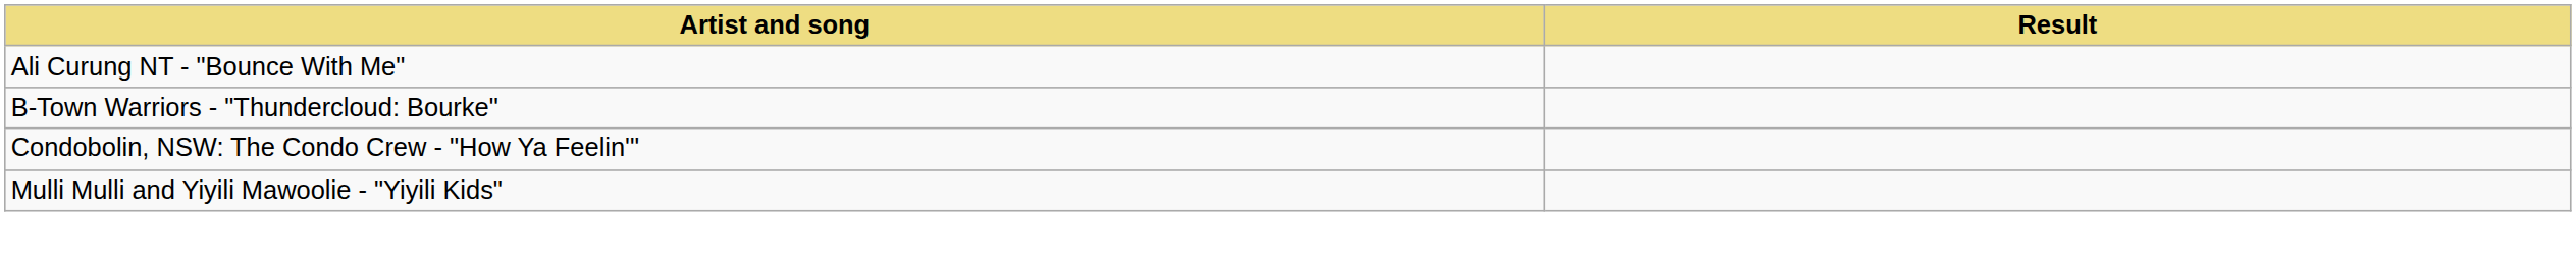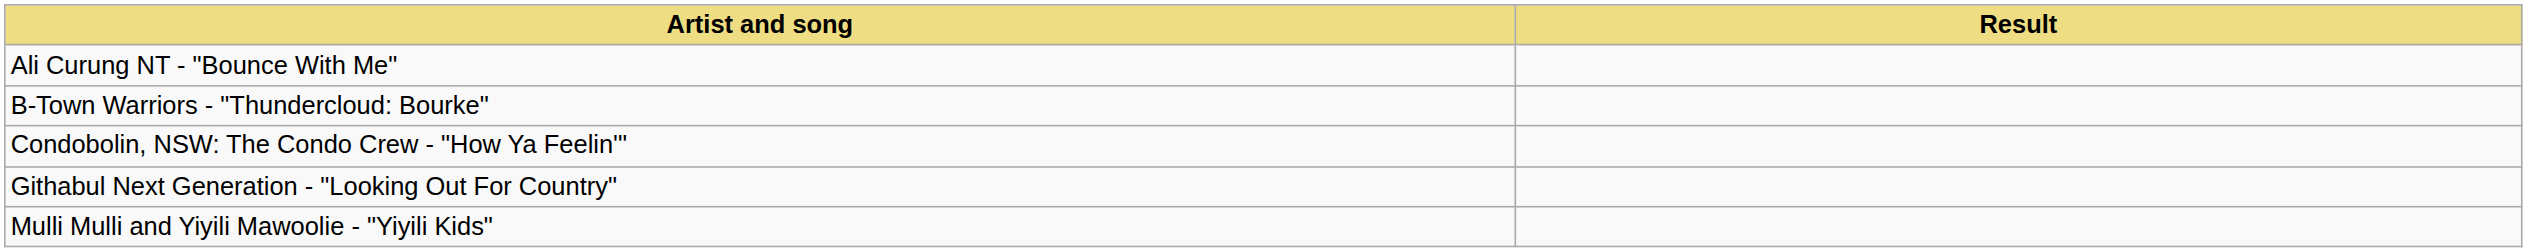+ row: Githabul Next Generation - "Looking Out For Country"
